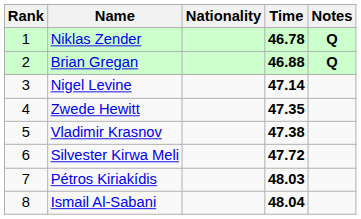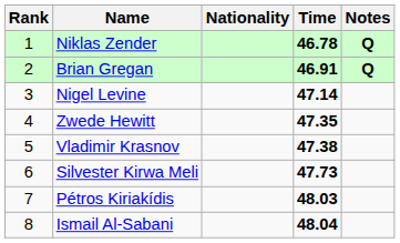Brian Gregan | Time: 46.88 -> 46.91
Silvester Kirwa Meli | Time: 47.72 -> 47.73
